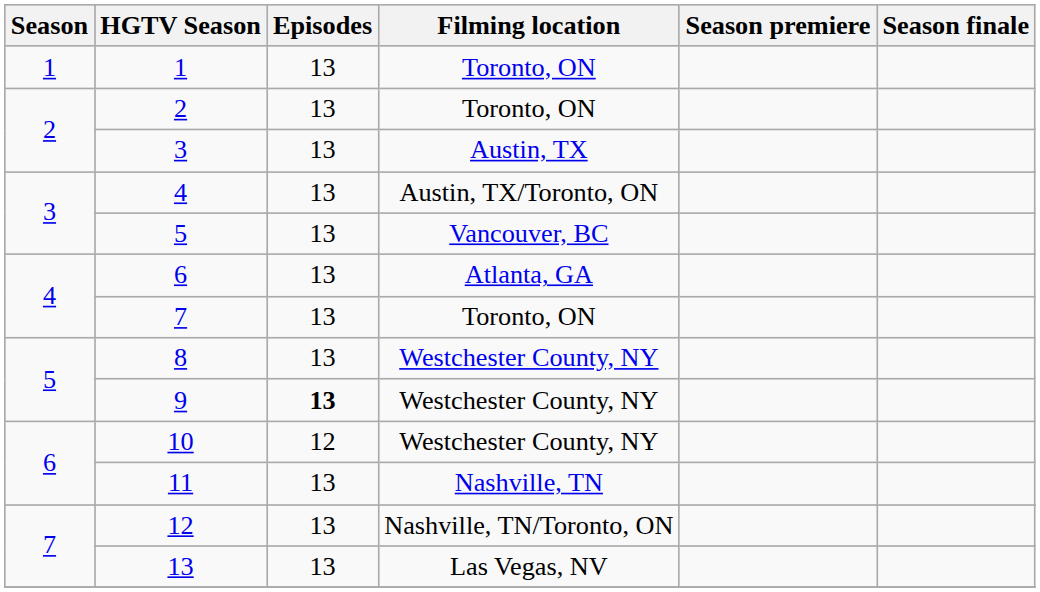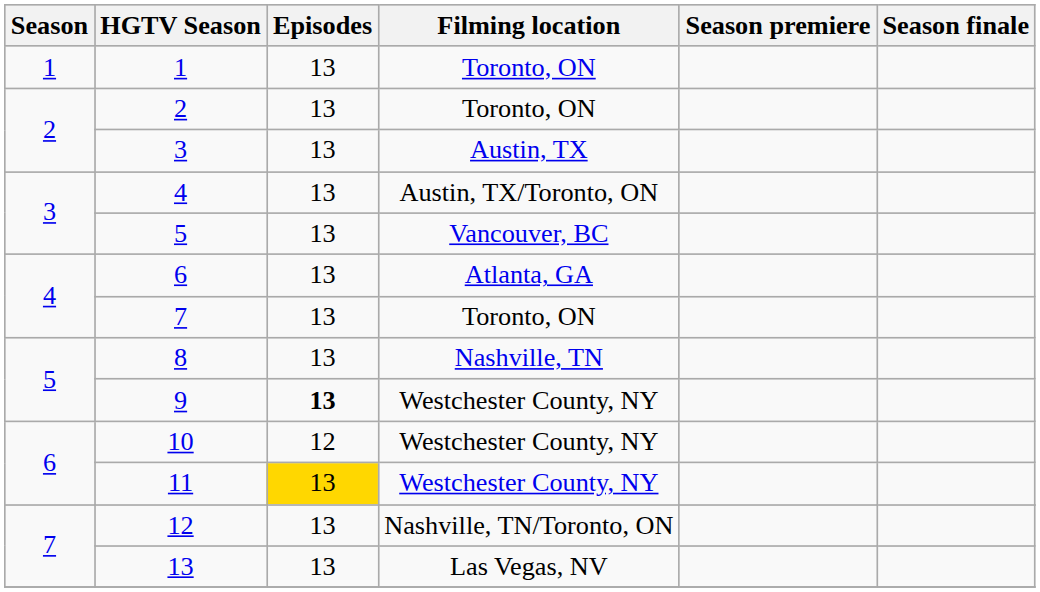8 | Filming location: Westchester County, NY -> Nashville, TN
11 | Episodes: no background -> gold background
11 | Filming location: Nashville, TN -> Westchester County, NY
